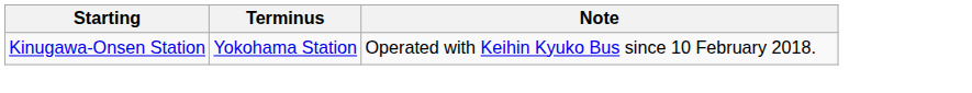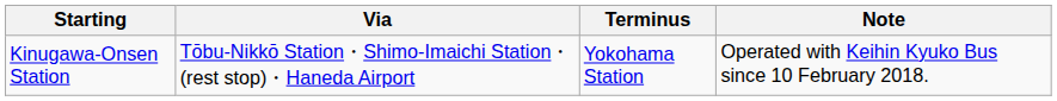+ column: Via | Tōbu-Nikkō Station・Shimo-Imaichi Station・ (rest stop)・Haneda Airport
